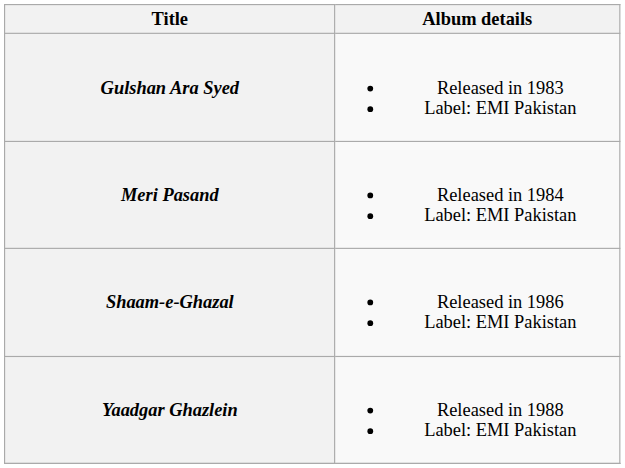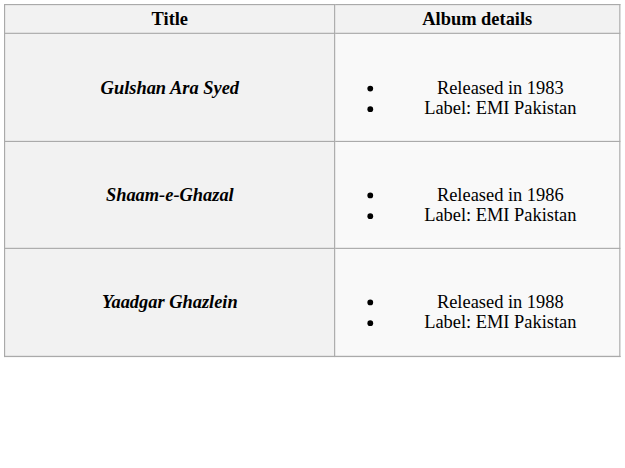- row: Meri Pasand | Released in 1984 Label: EMI Pakistan
